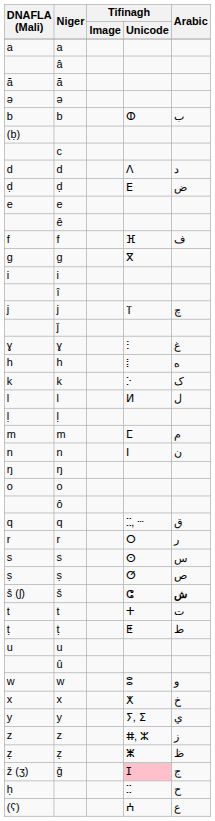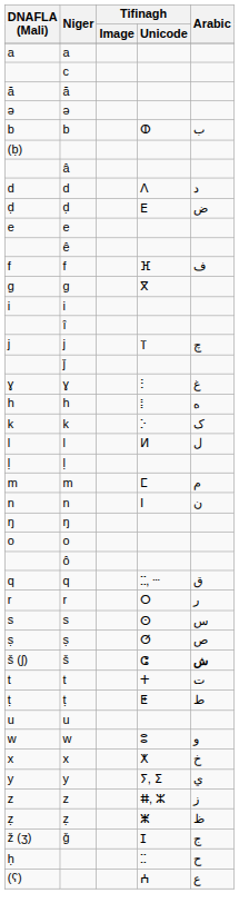rows swapped: â <-> c
- row: û
ǧ | Tifinagh / Unicode: pink background -> no background
